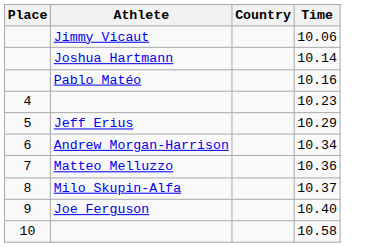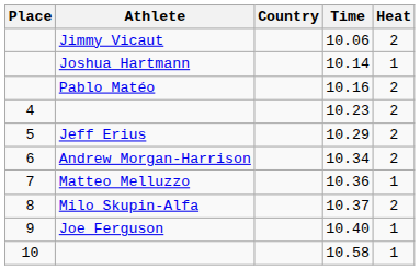+ column: Heat | 2 | 1 | 2 | 2 | 2 | 2 | 1 | 2 | 1 | 1
